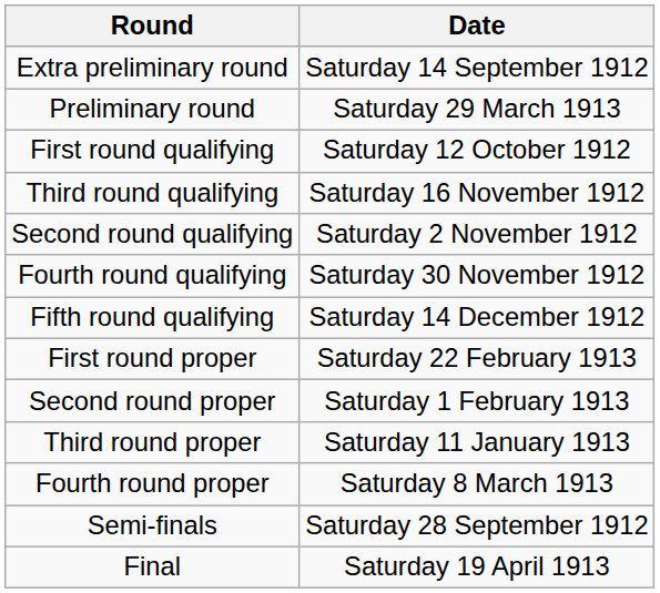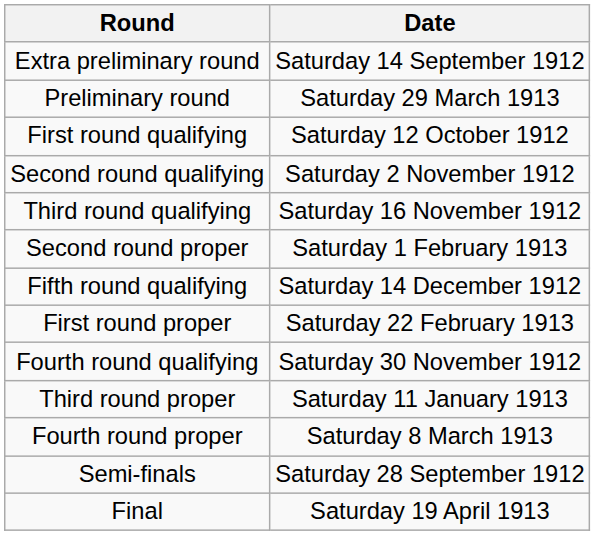rows swapped: Second round qualifying <-> Third round qualifying
rows swapped: Fourth round qualifying <-> Second round proper
